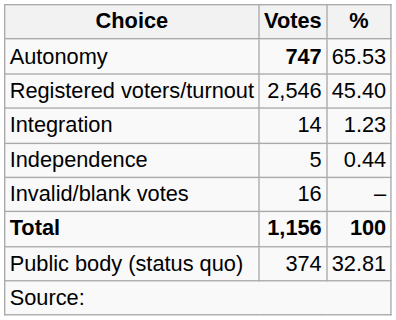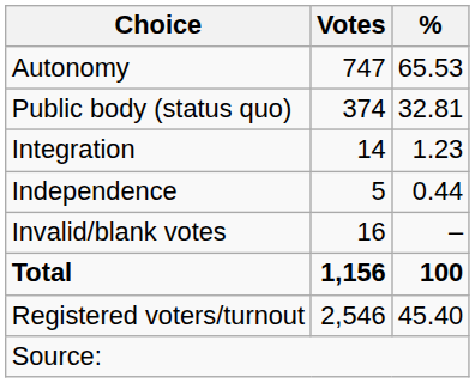Autonomy | Votes: bold -> normal
rows swapped: Public body (status quo) <-> Registered voters/turnout
